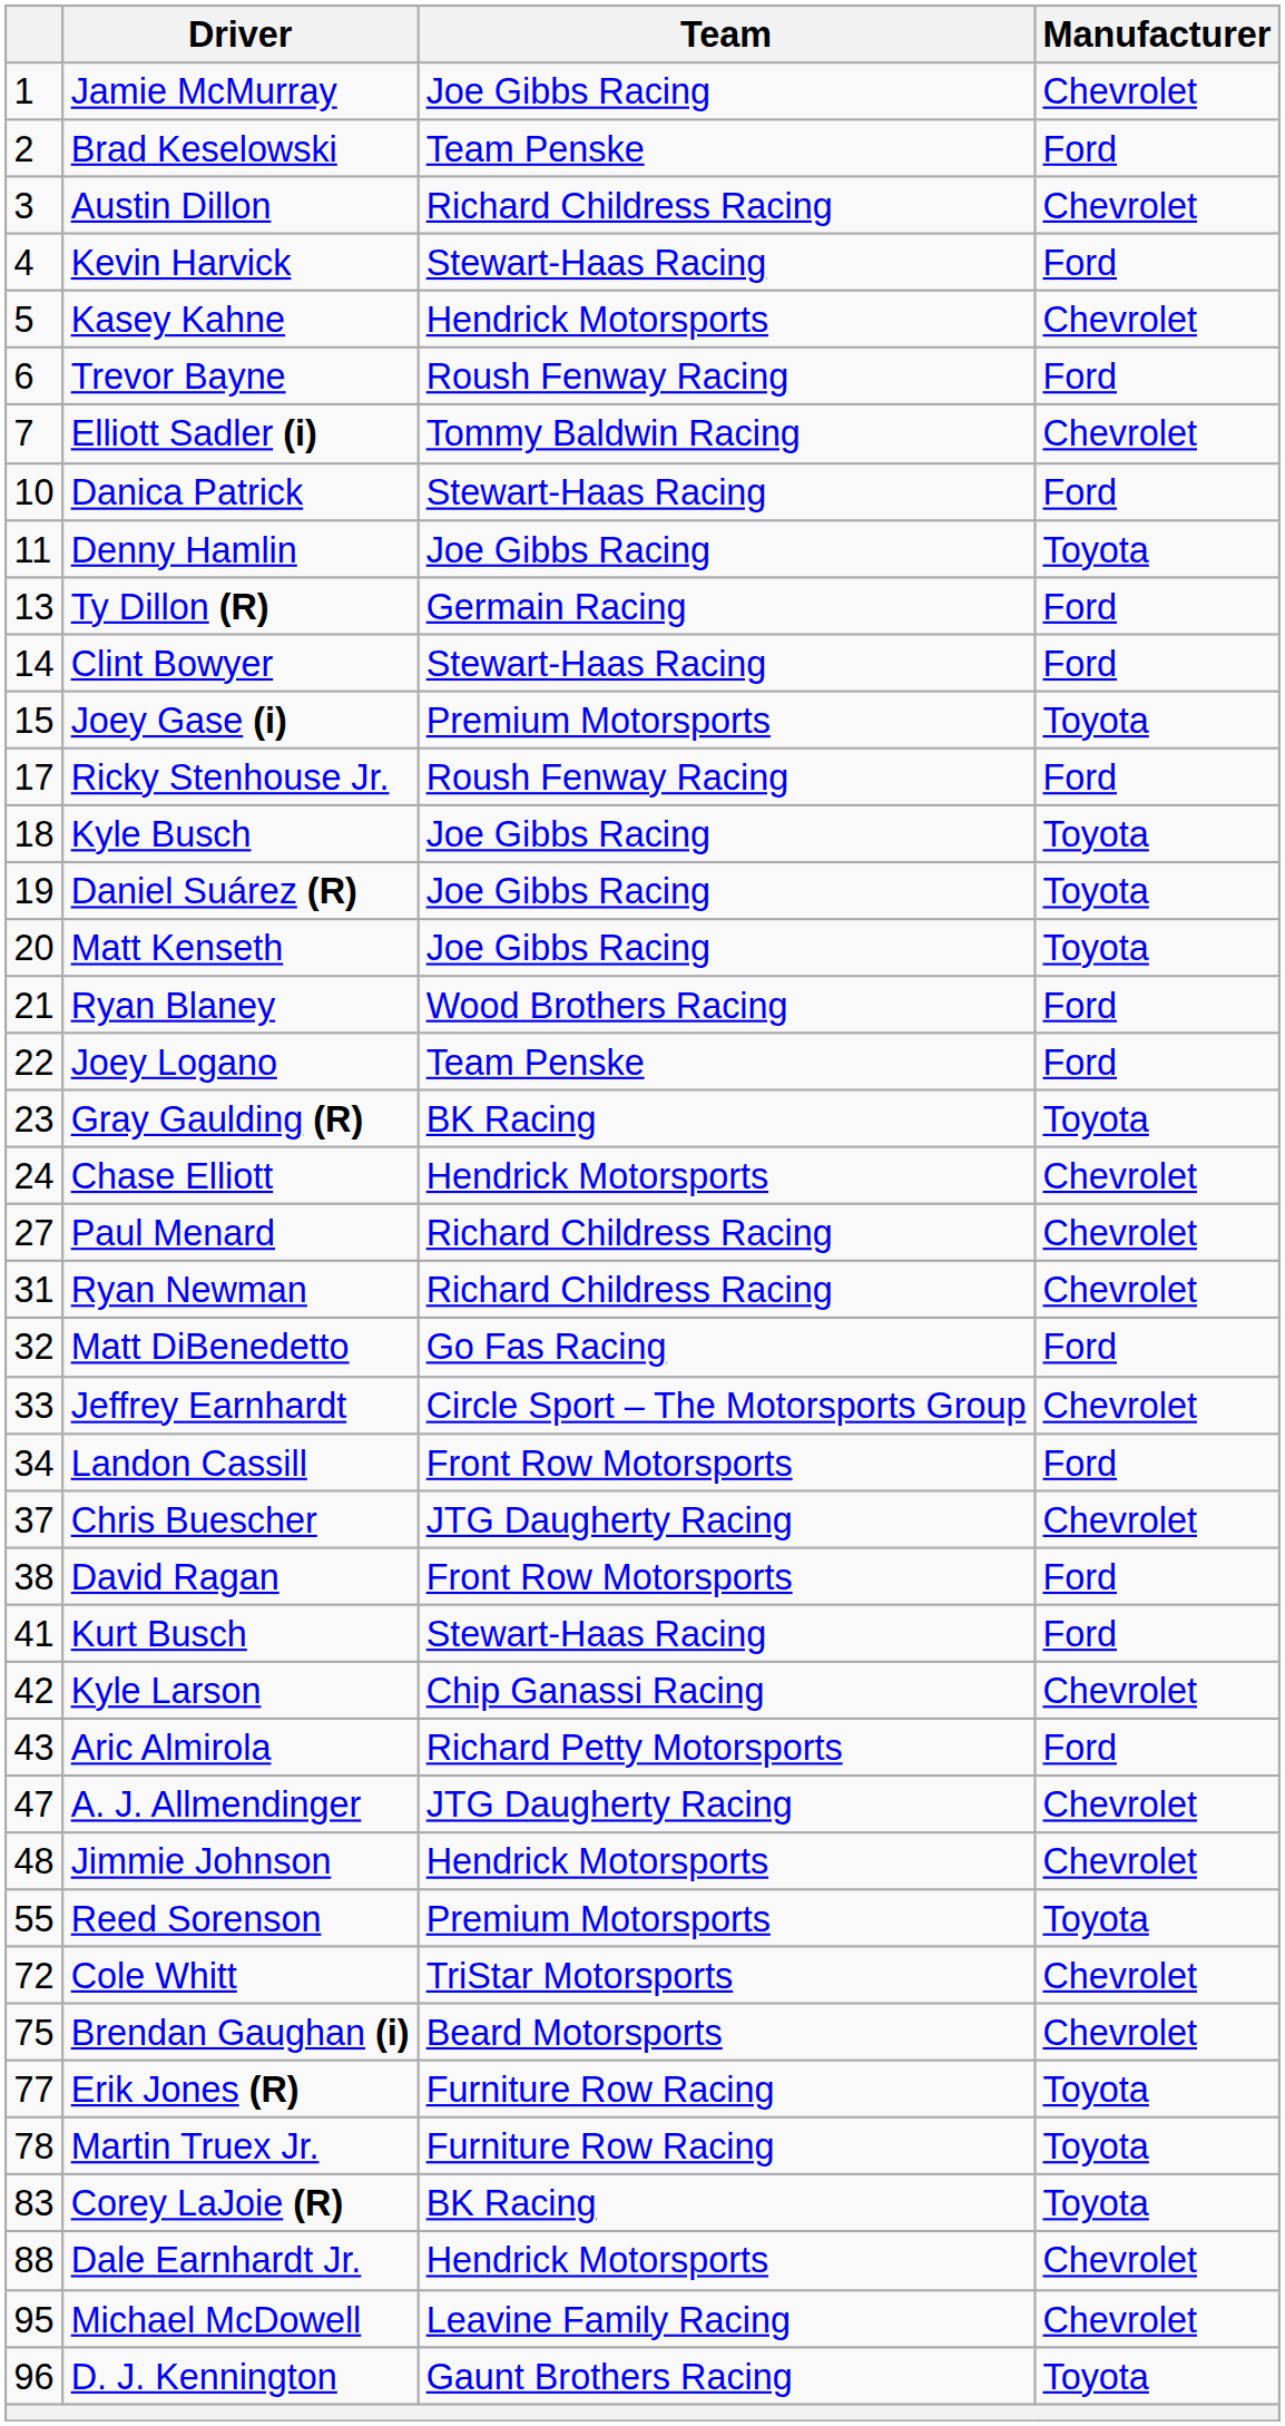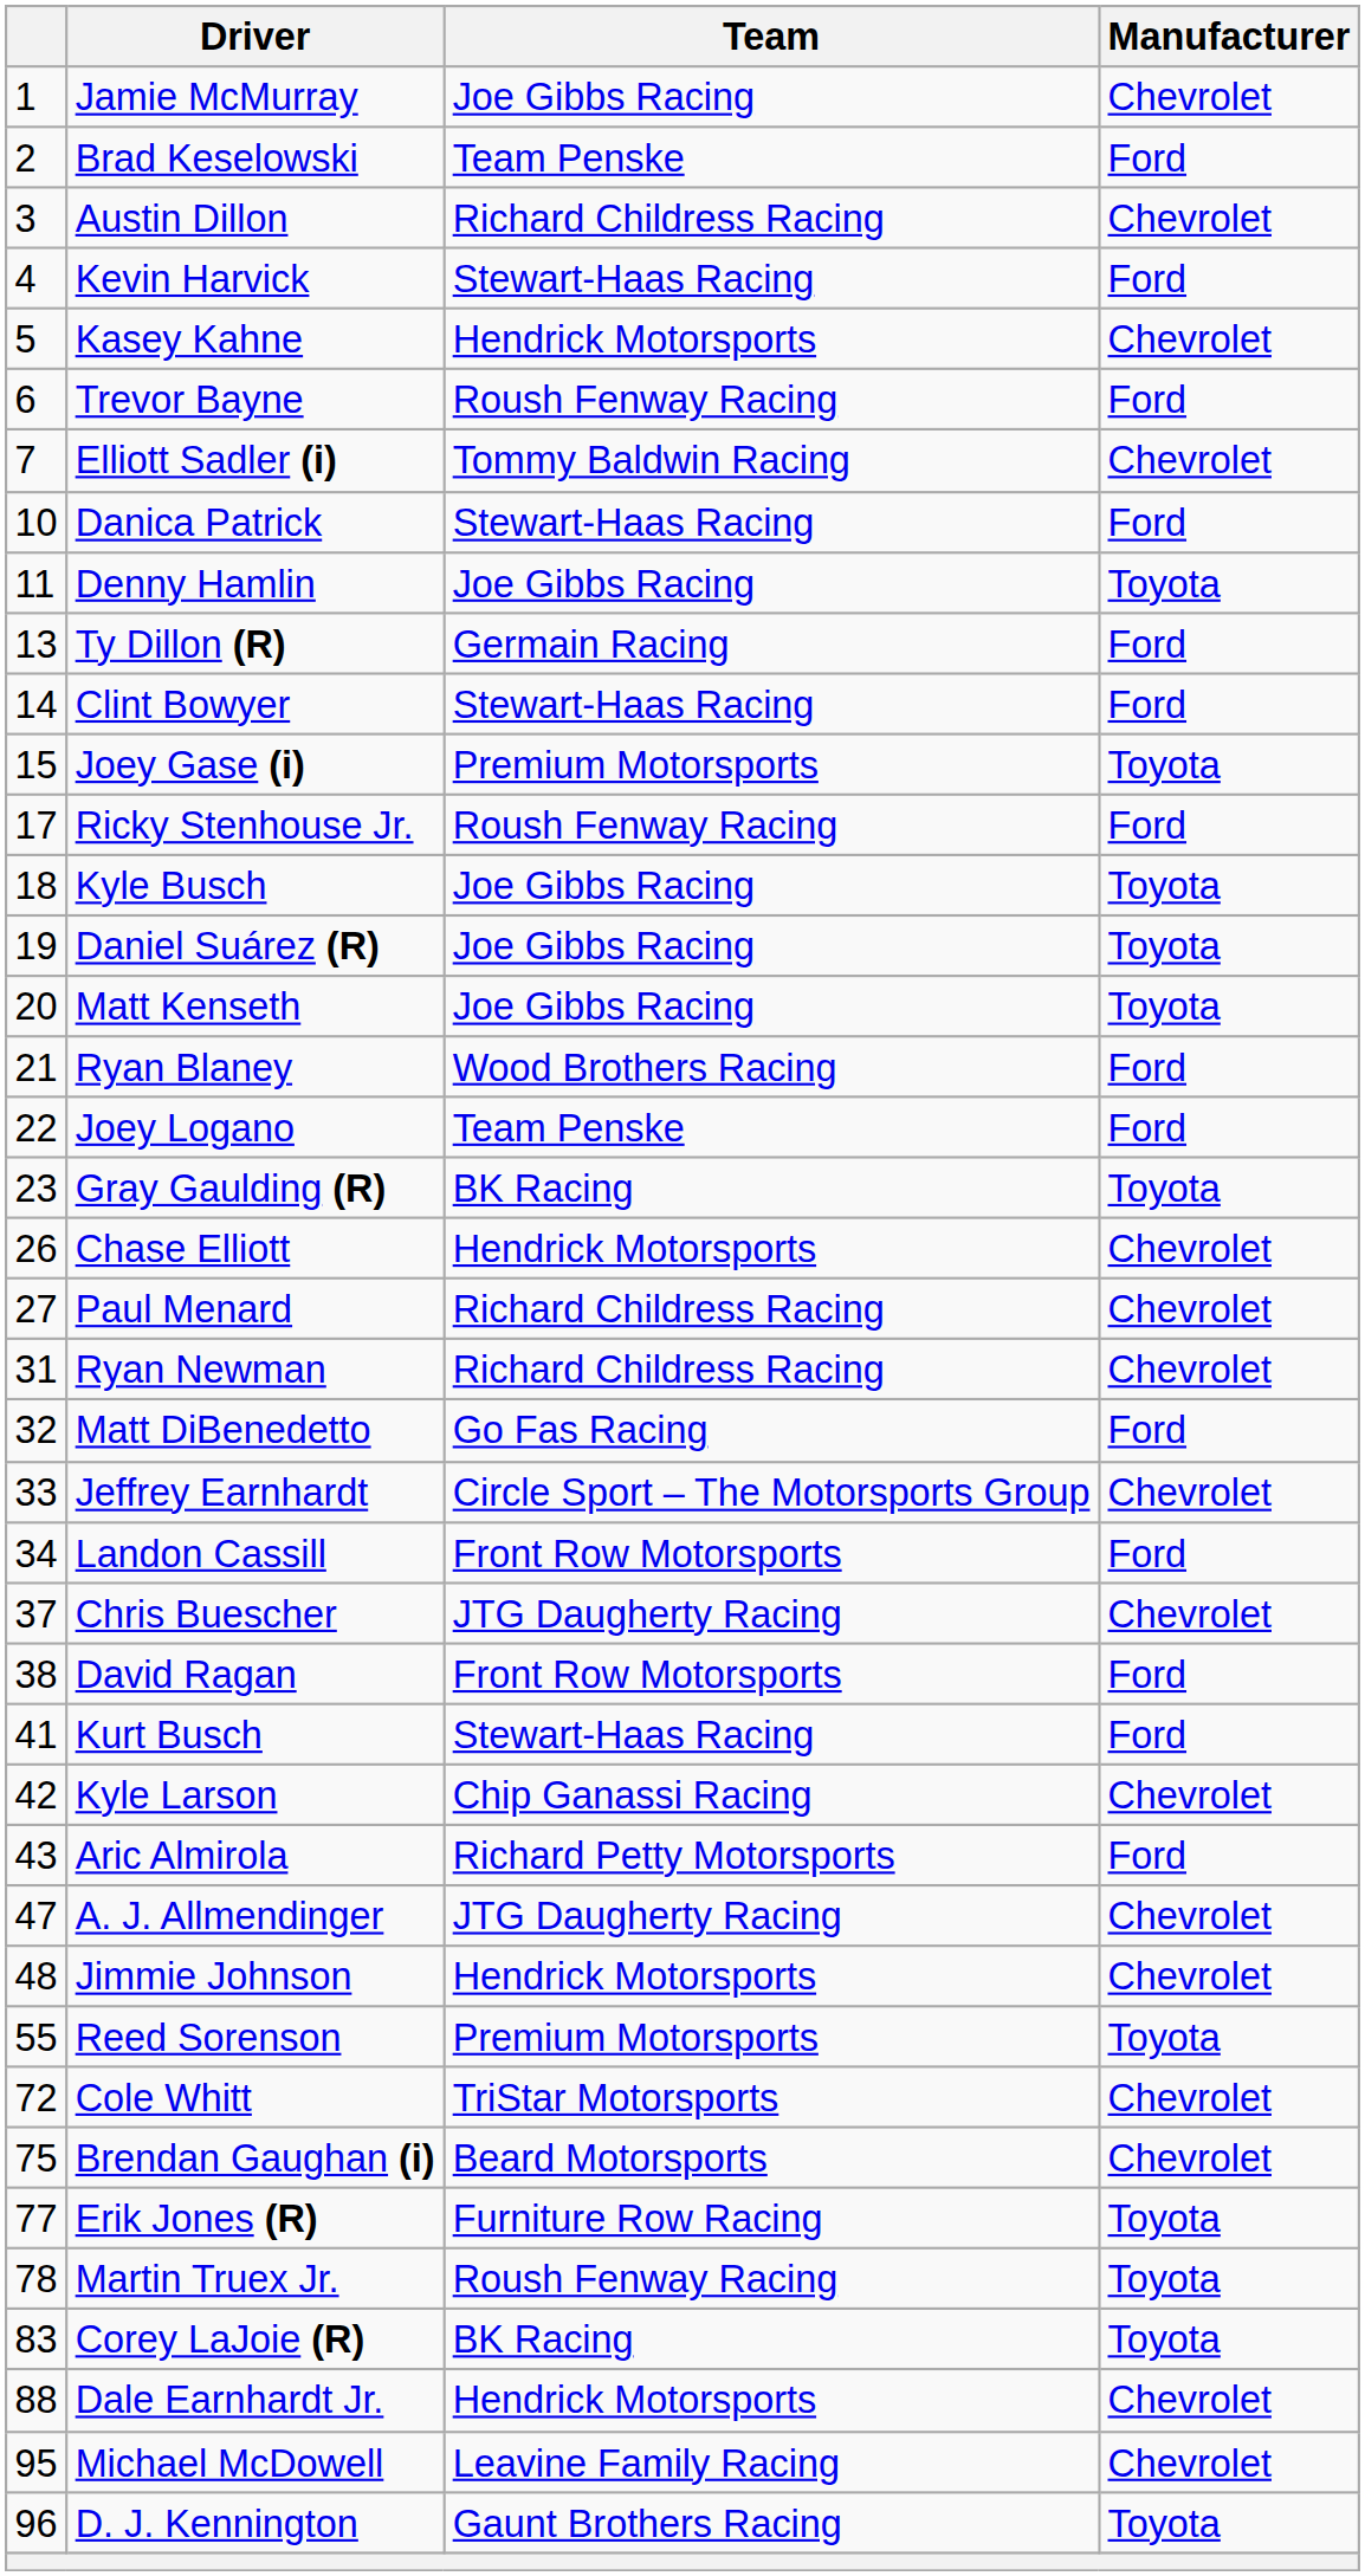Chase Elliott | column 1: 24 -> 26
Martin Truex Jr. | Team: Furniture Row Racing -> Roush Fenway Racing
